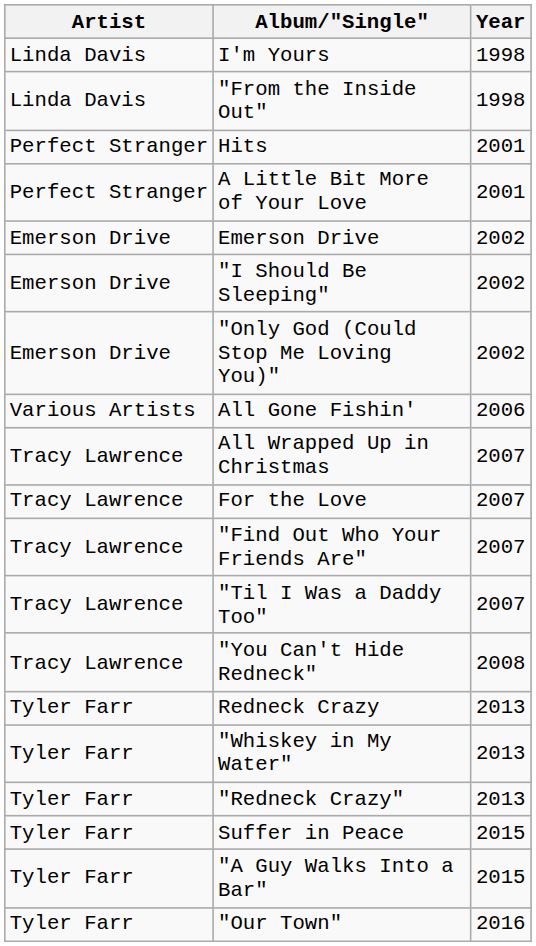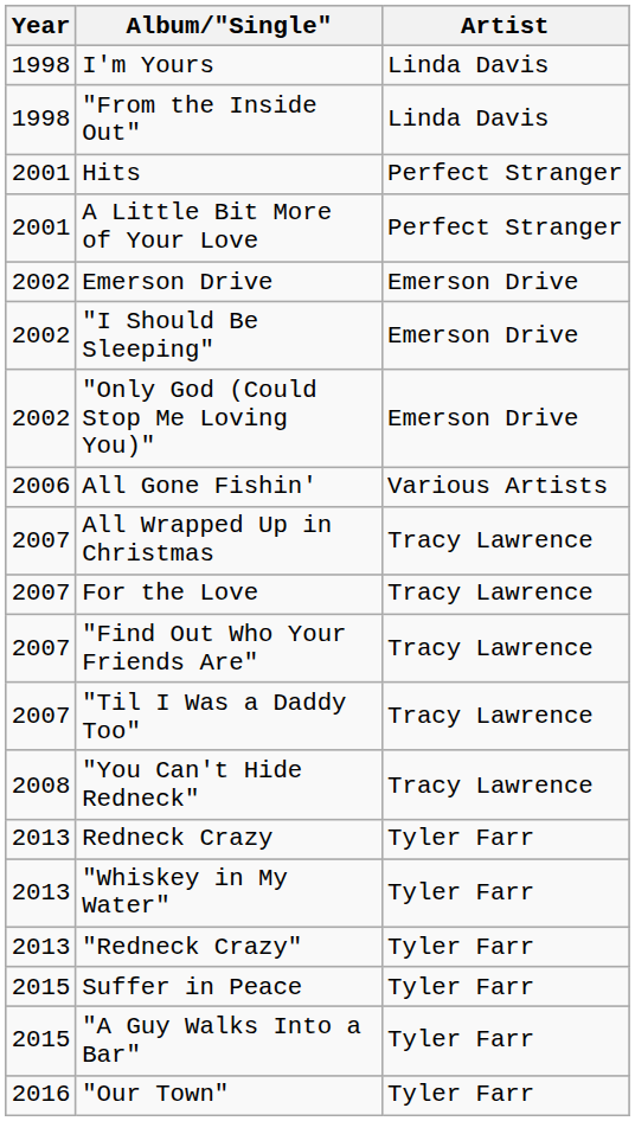columns swapped: Year <-> Artist
